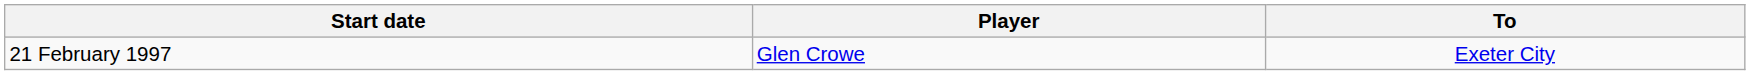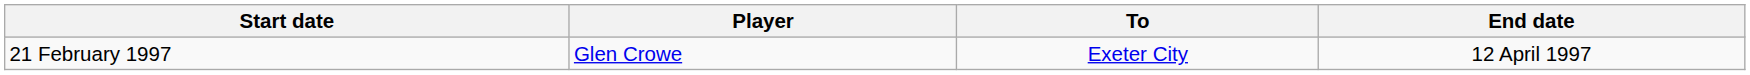+ column: End date | 12 April 1997
